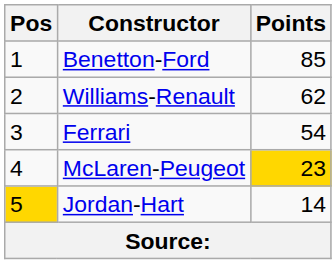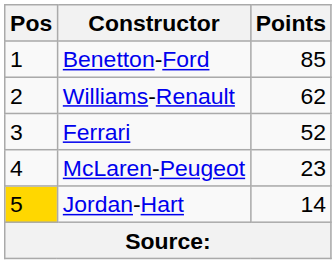Ferrari | Points: 54 -> 52
McLaren-Peugeot | Points: gold background -> no background
